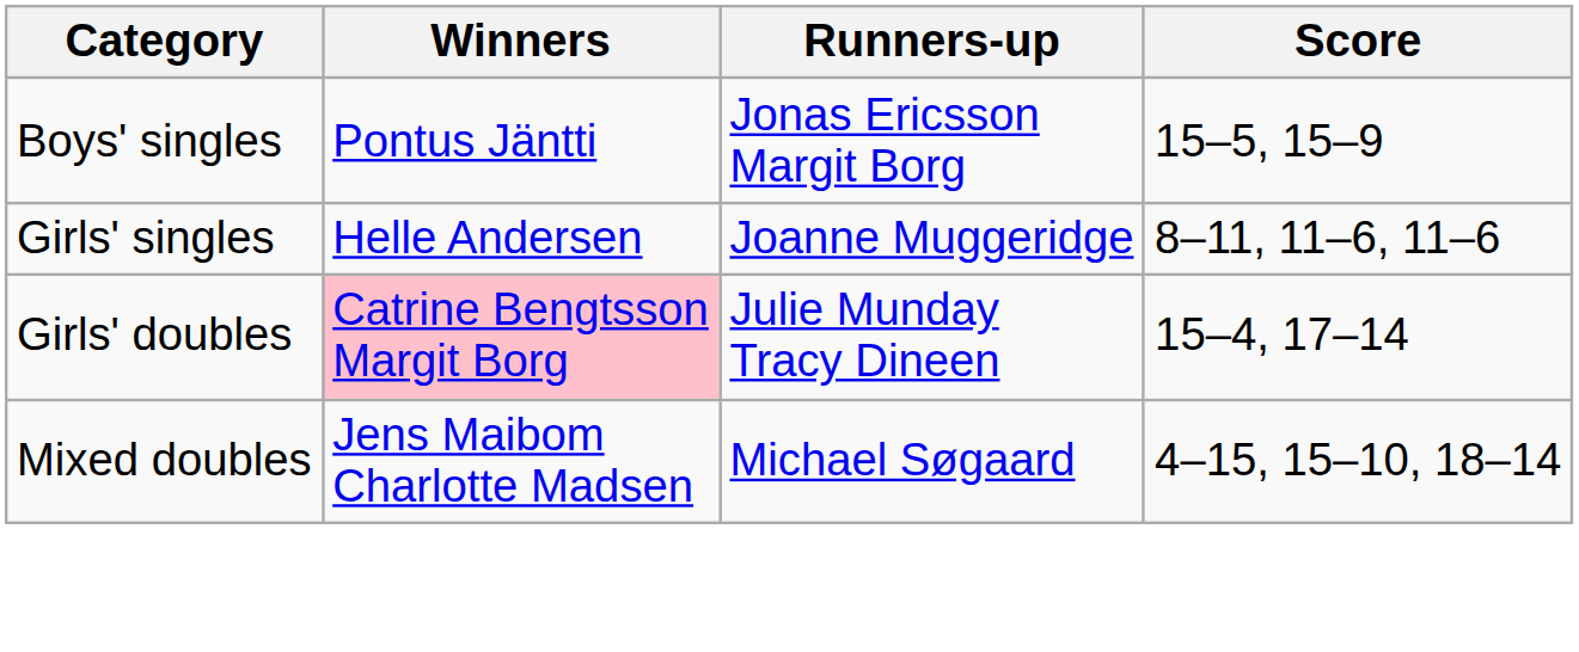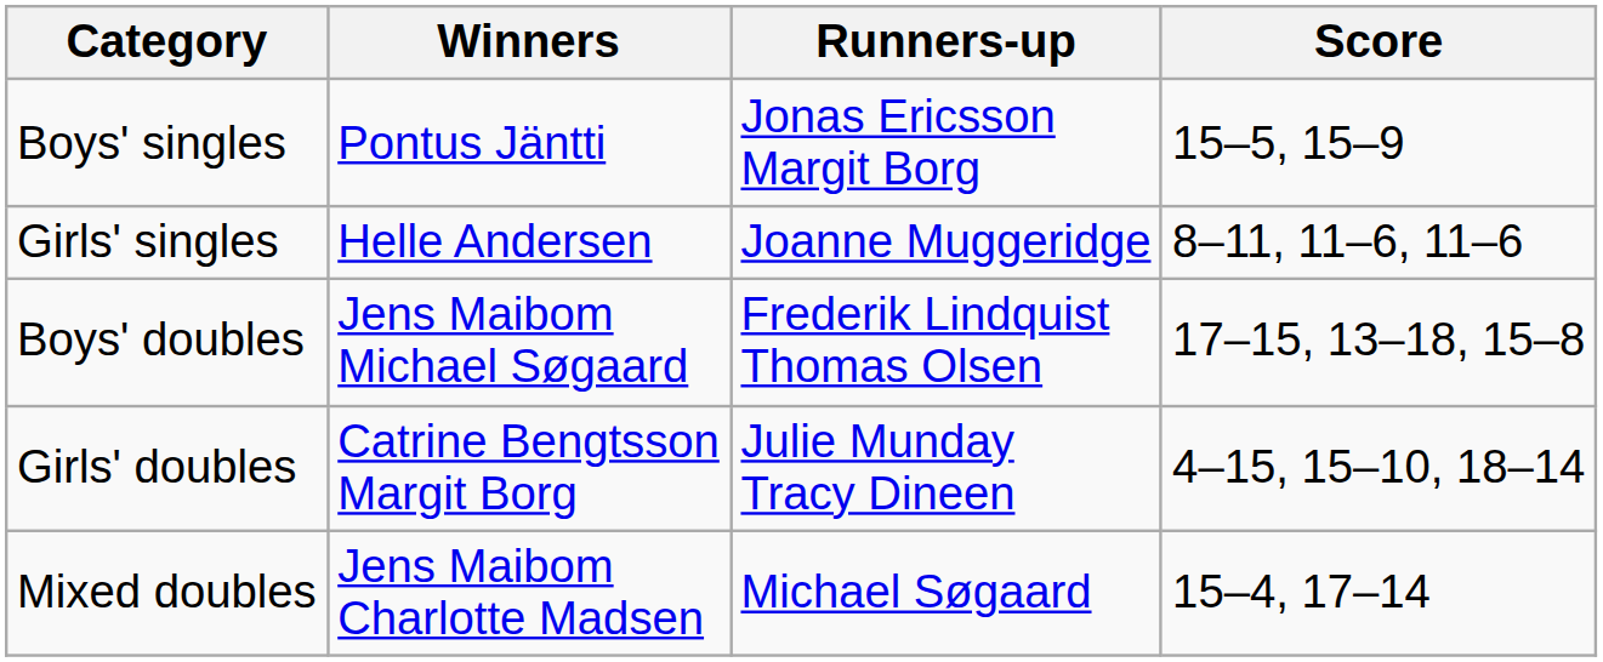+ row: Boys' doubles | Jens Maibom Michael Søgaard | Frederik Lindquist Thomas Olsen | 17–15, 13–18, 15–8
Girls' doubles | Winners: pink background -> no background
Girls' doubles | Score: 15–4, 17–14 -> 4–15, 15–10, 18–14
Mixed doubles | Score: 4–15, 15–10, 18–14 -> 15–4, 17–14
